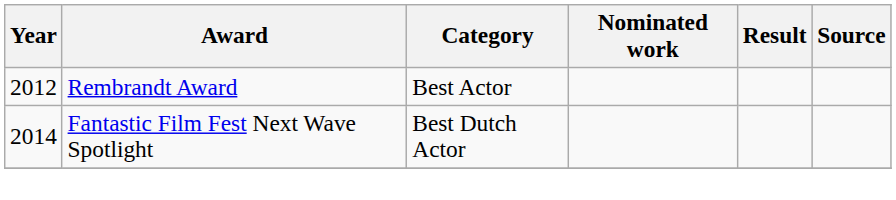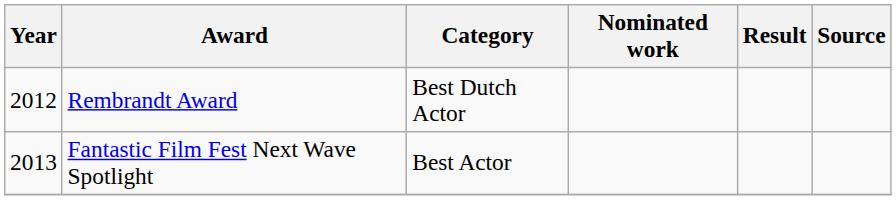Rembrandt Award | Category: Best Actor -> Best Dutch Actor
Fantastic Film Fest Next Wave Spotlight | Year: 2014 -> 2013
Fantastic Film Fest Next Wave Spotlight | Category: Best Dutch Actor -> Best Actor
